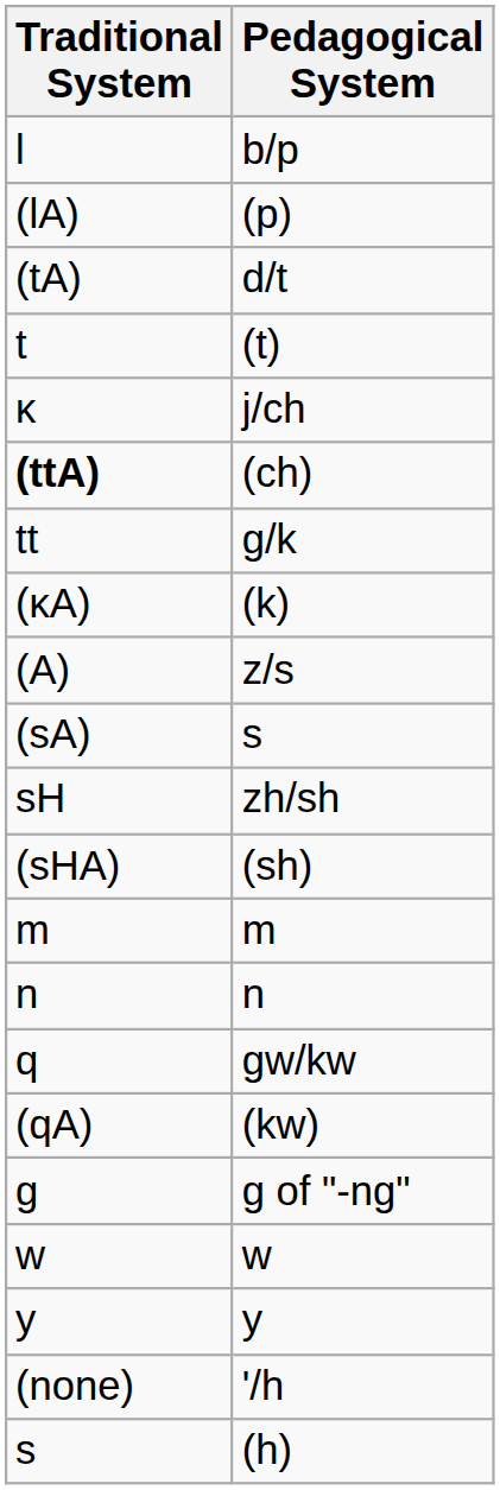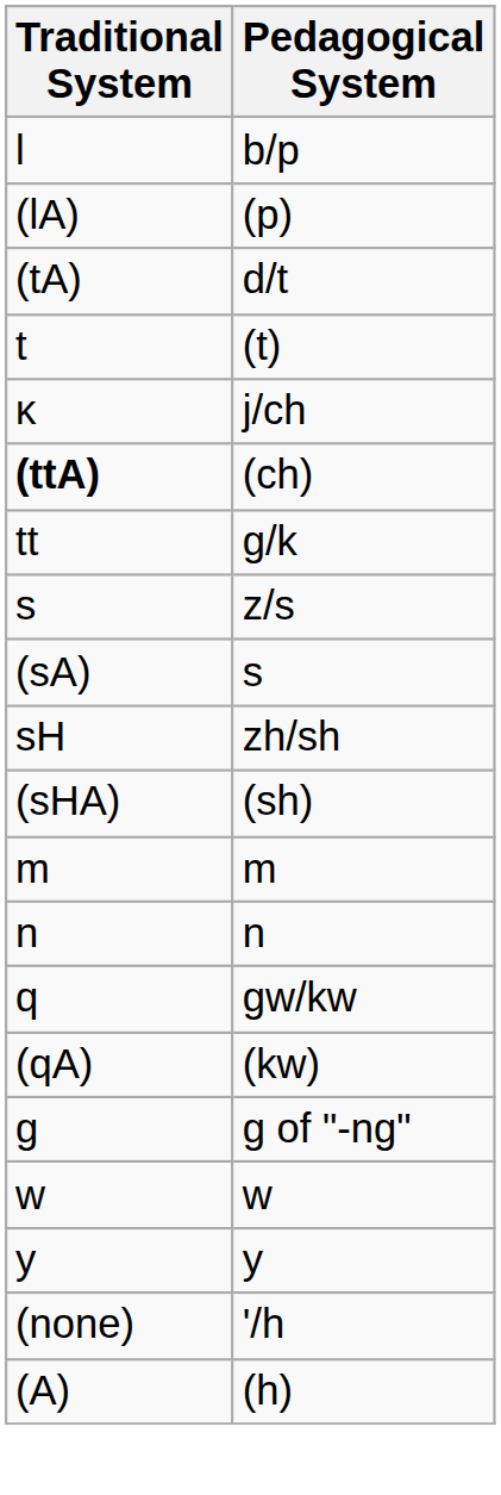- row: (ĸA) | (k)
z/s | Traditional System: (A) -> s
(h) | Traditional System: s -> (A)
